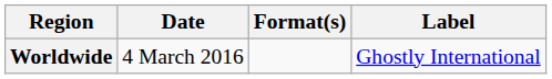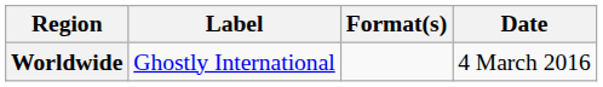columns swapped: Date <-> Label
